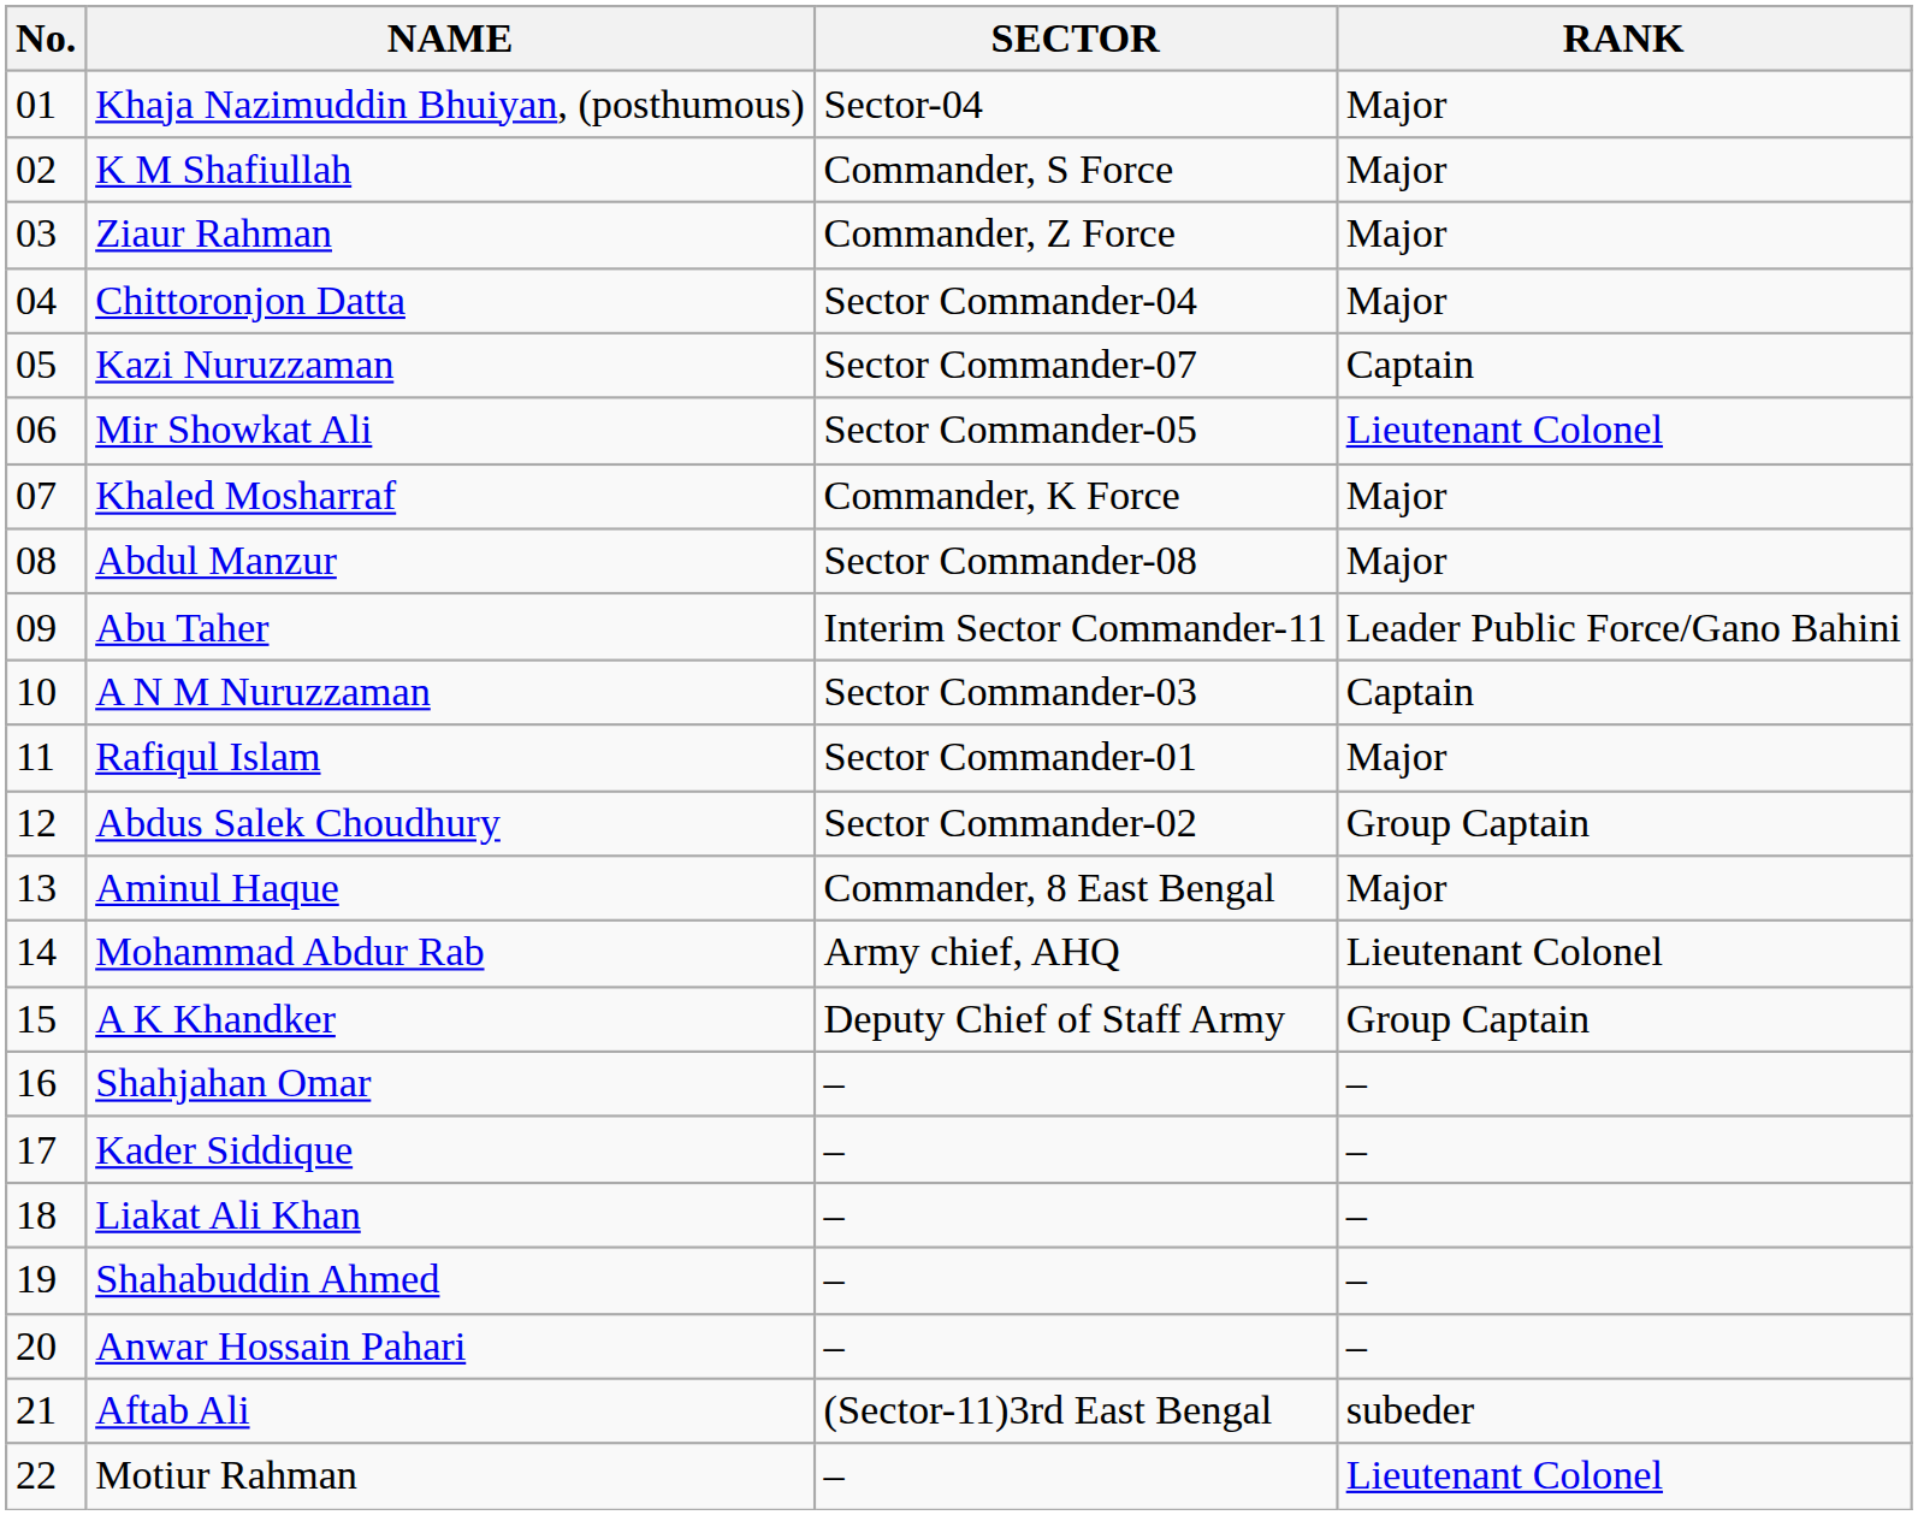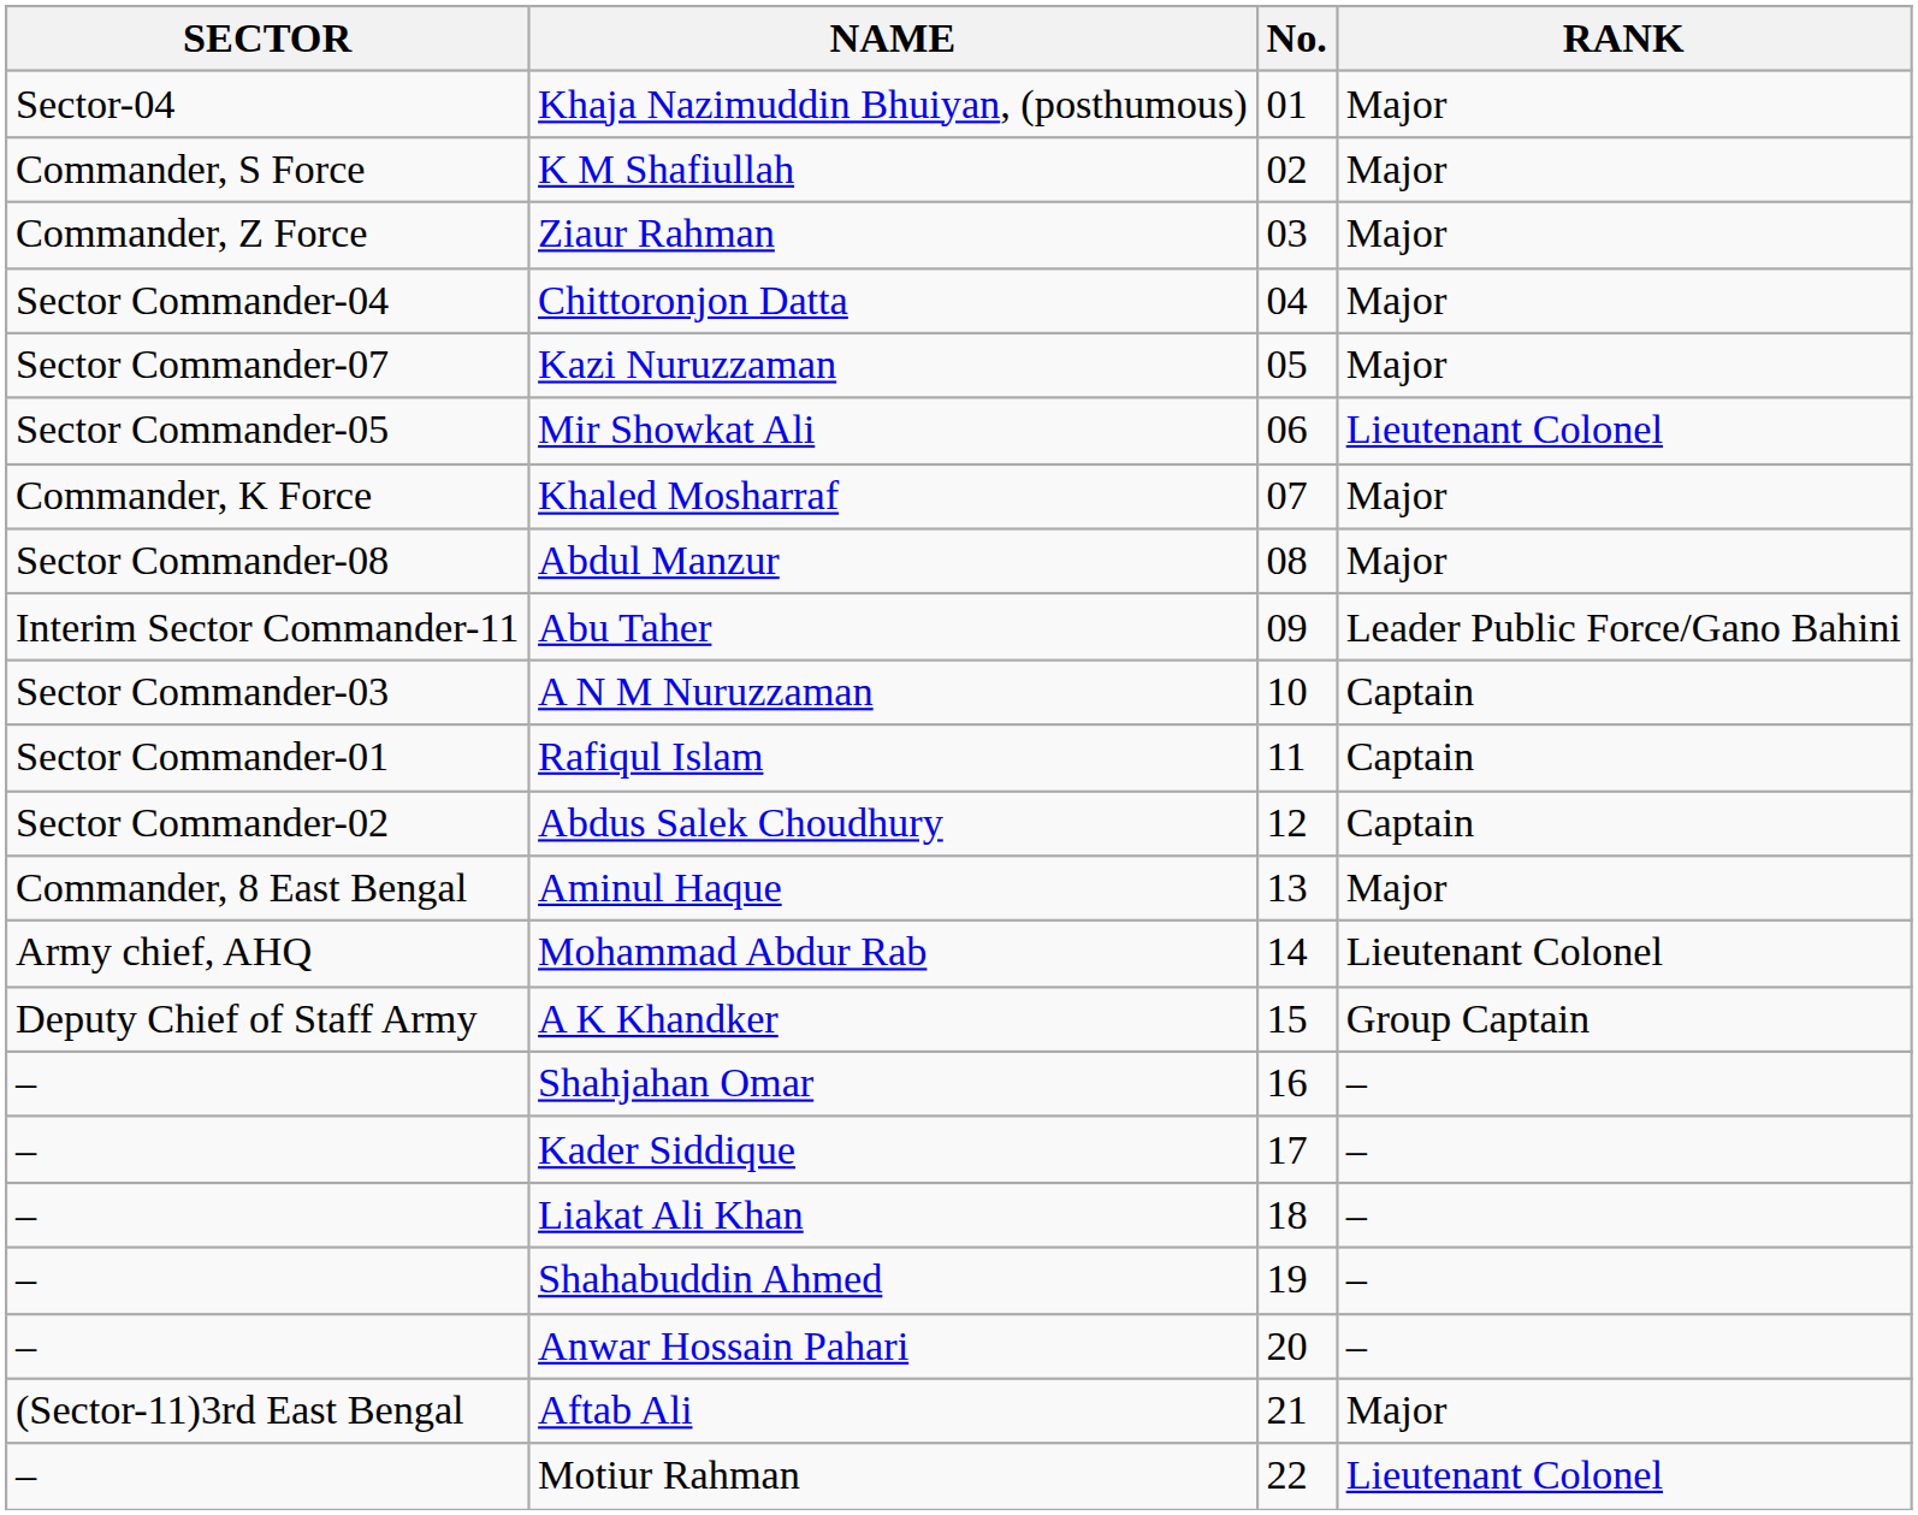columns swapped: No. <-> SECTOR
Kazi Nuruzzaman | RANK: Captain -> Major
Rafiqul Islam | RANK: Major -> Captain
Abdus Salek Choudhury | RANK: Group Captain -> Captain
Aftab Ali | RANK: subeder -> Major
